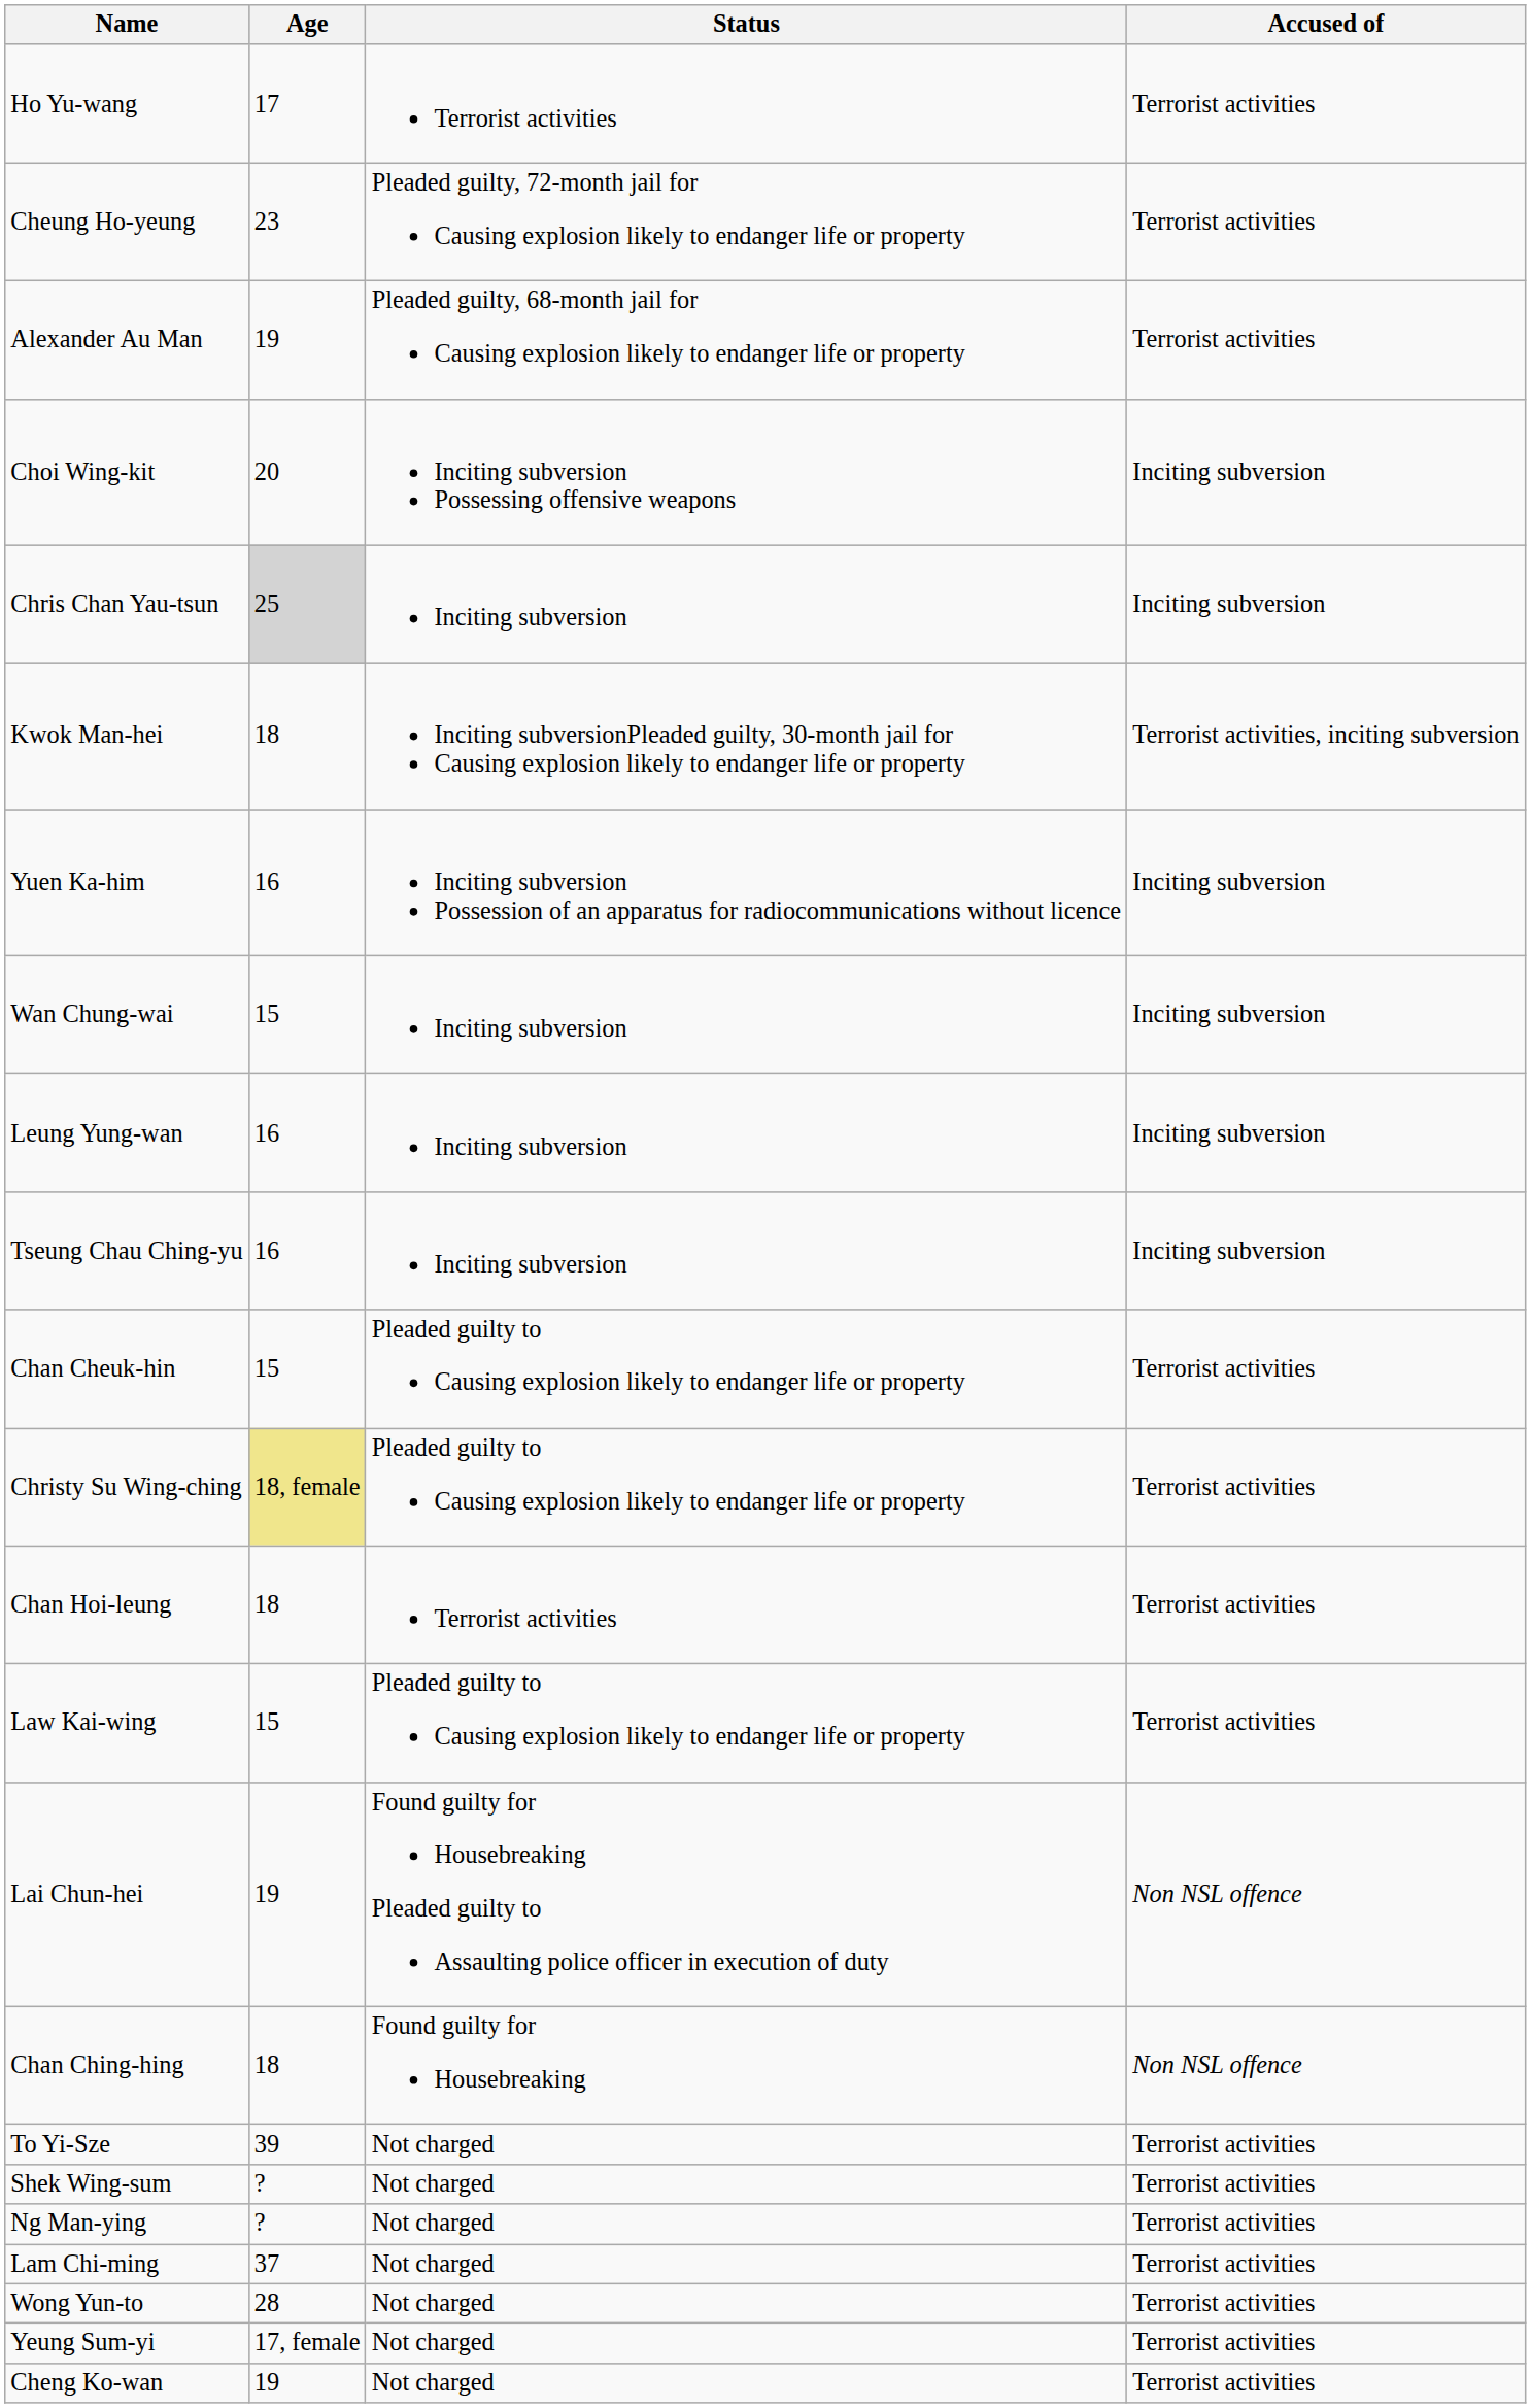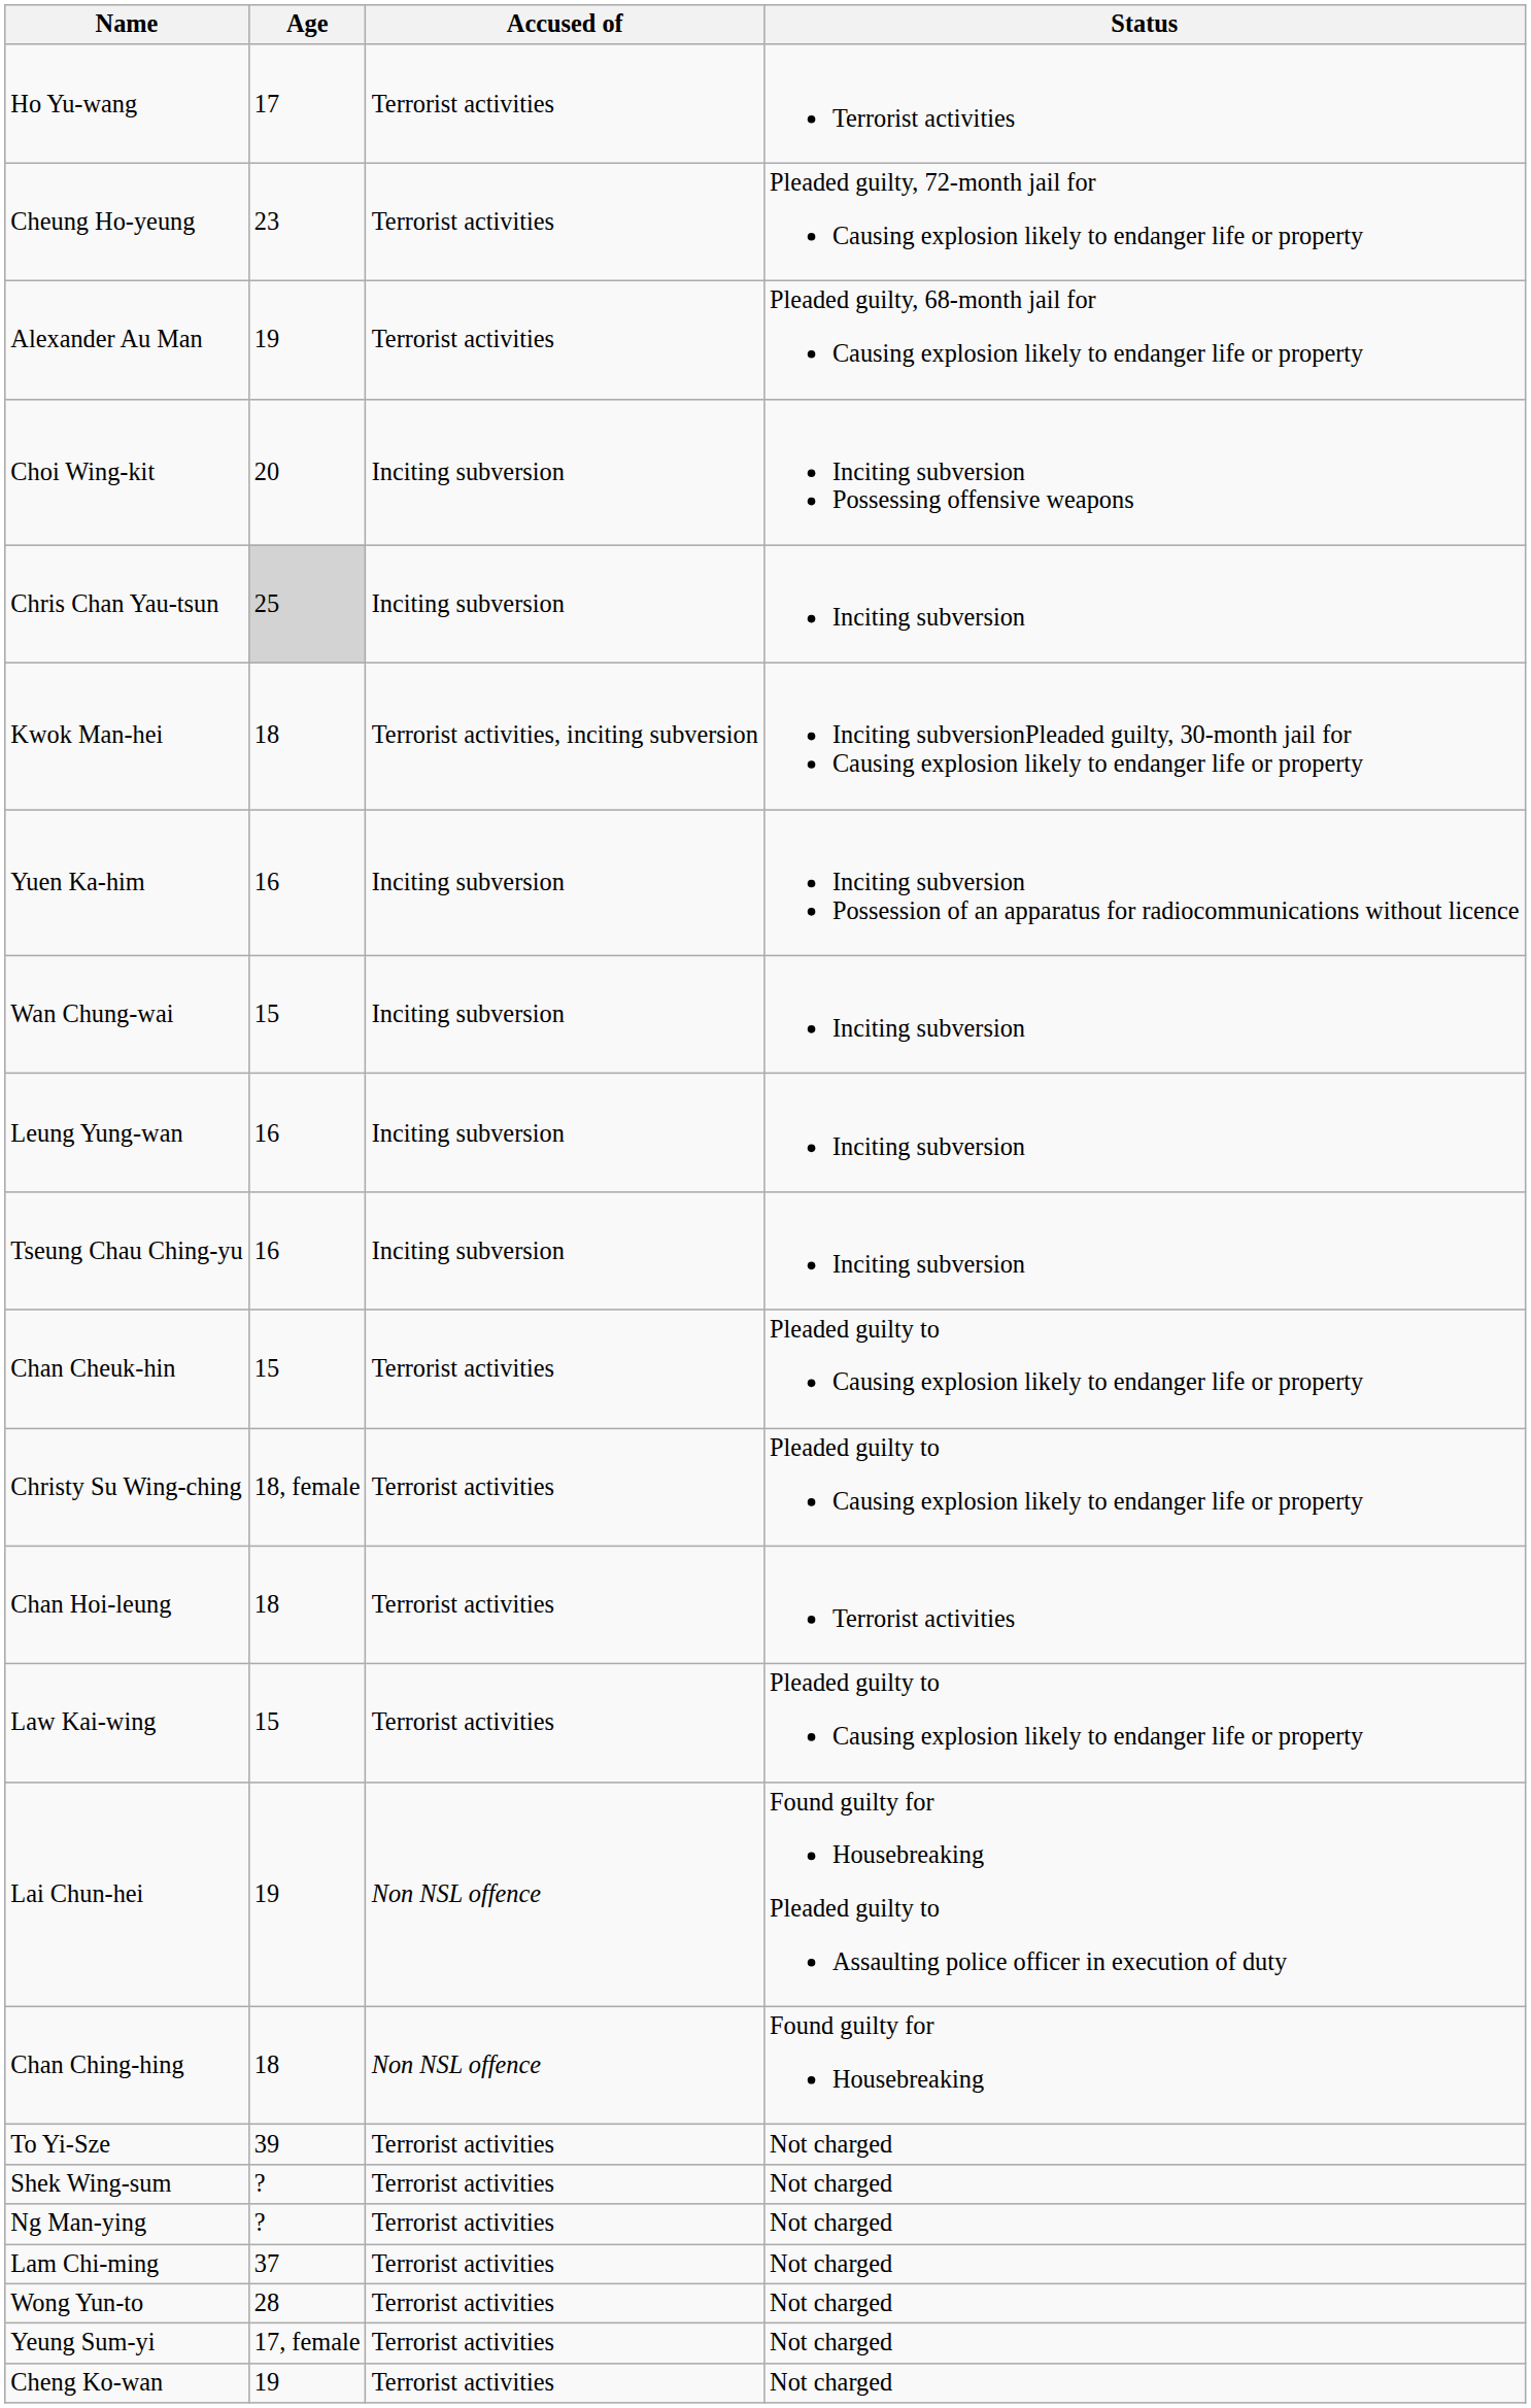columns swapped: Accused of <-> Status
Christy Su Wing-ching | Age: khaki background -> no background
